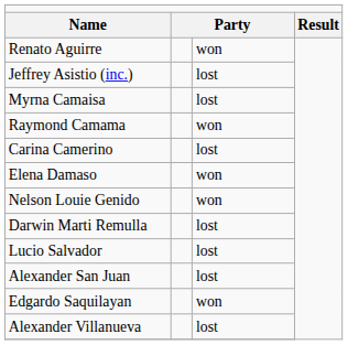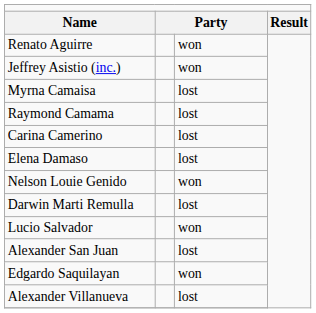Jeffrey Asistio (inc.) | column 3: lost -> won
Raymond Camama | column 3: won -> lost
Elena Damaso | column 3: won -> lost
Lucio Salvador | column 3: lost -> won
